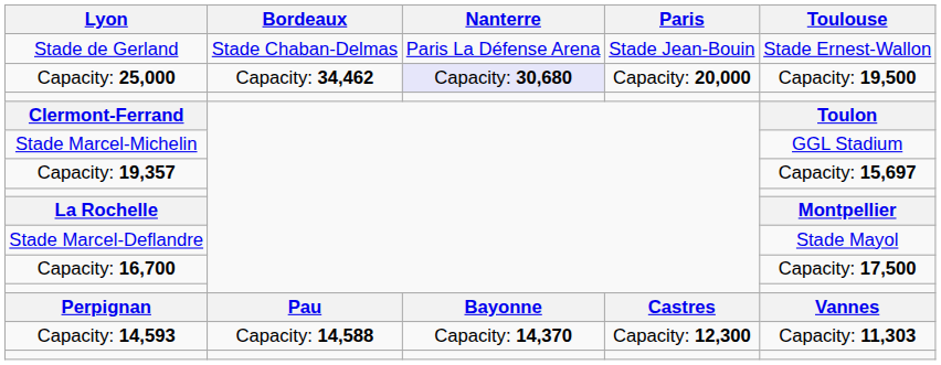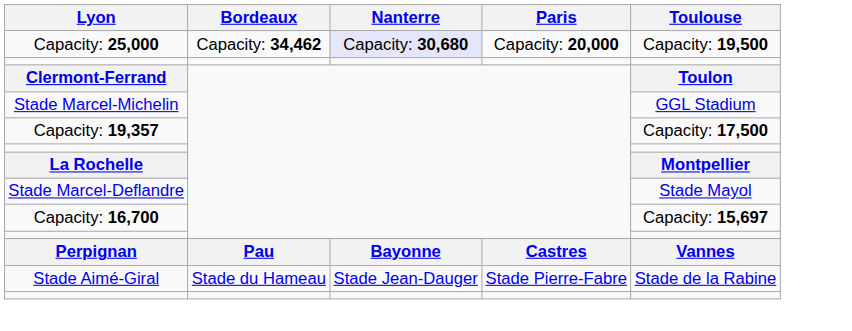- row: Stade de Gerland | Stade Chaban-Delmas | Paris La Défense Arena | Stade Jean-Bouin | Stade Ernest-Wallon
Capacity: 19,357 | Toulouse: Capacity: 15,697 -> Capacity: 17,500
Capacity: 16,700 | Toulouse: Capacity: 17,500 -> Capacity: 15,697
+ row: Stade Aimé-Giral | Stade du Hameau | Stade Jean-Dauger | Stade Pierre-Fabre | Stade de la Rabine
- row: Capacity: 14,593 | Capacity: 14,588 | Capacity: 14,370 | Capacity: 12,300 | Capacity: 11,303
